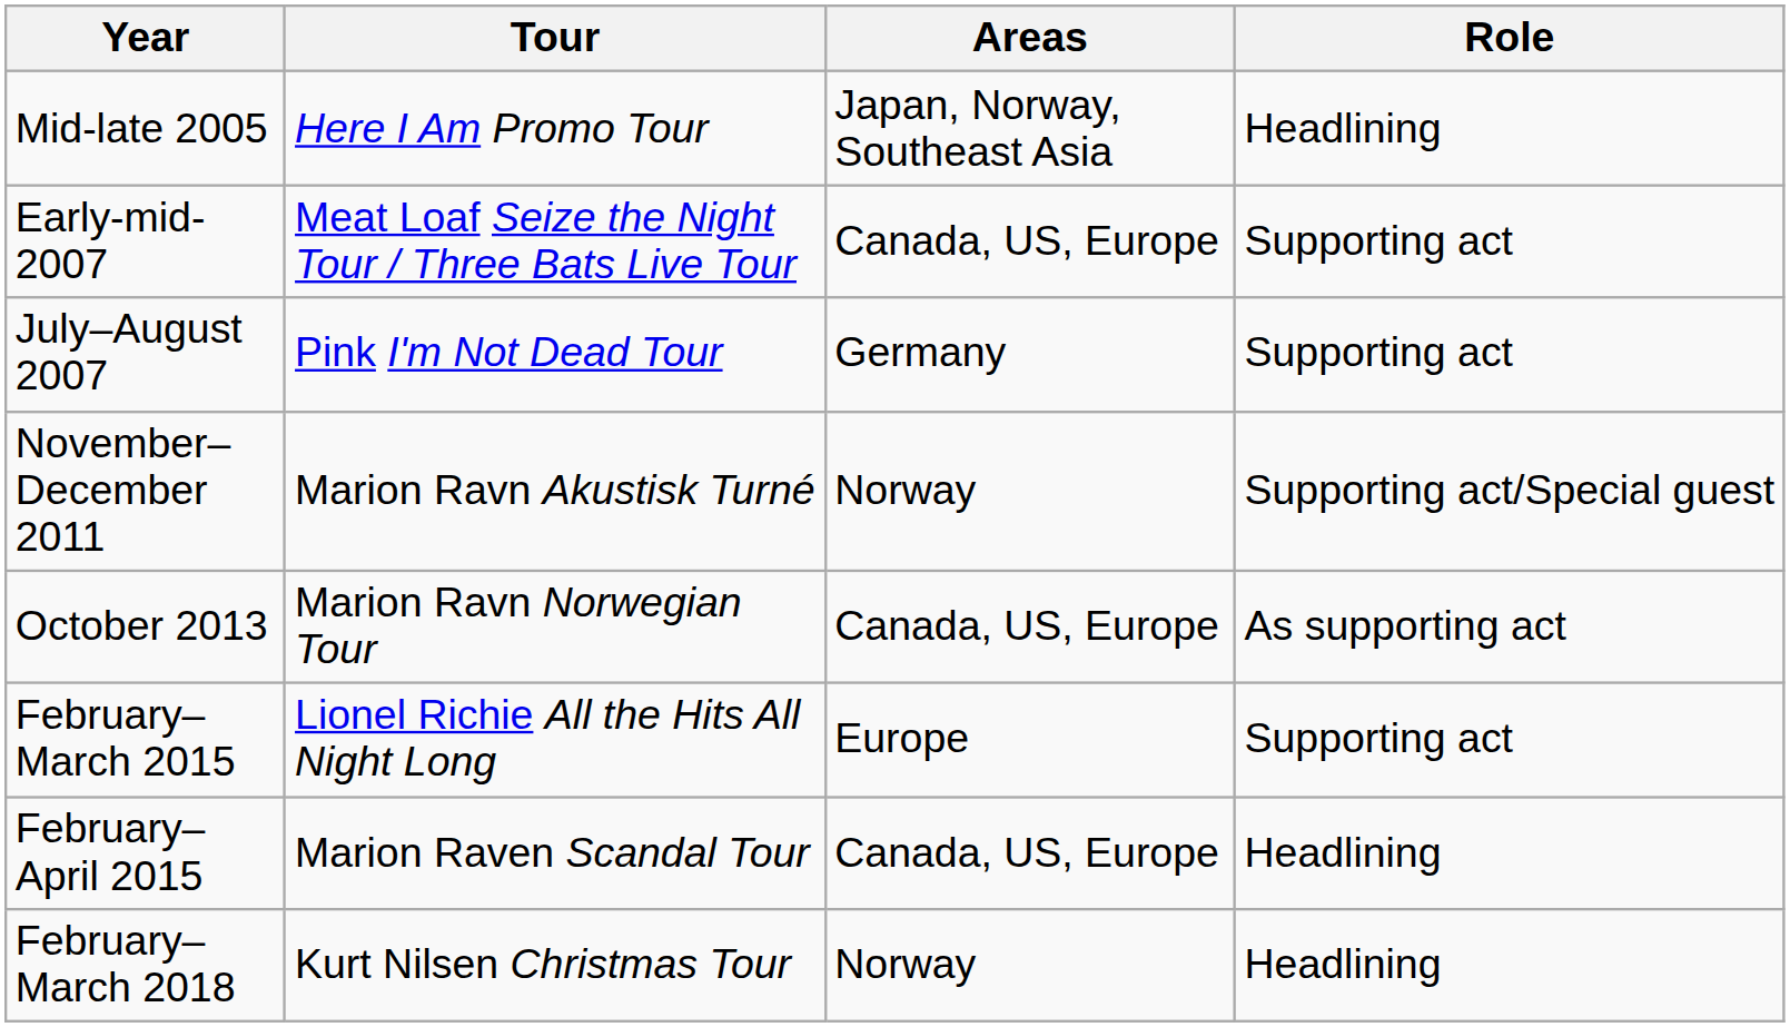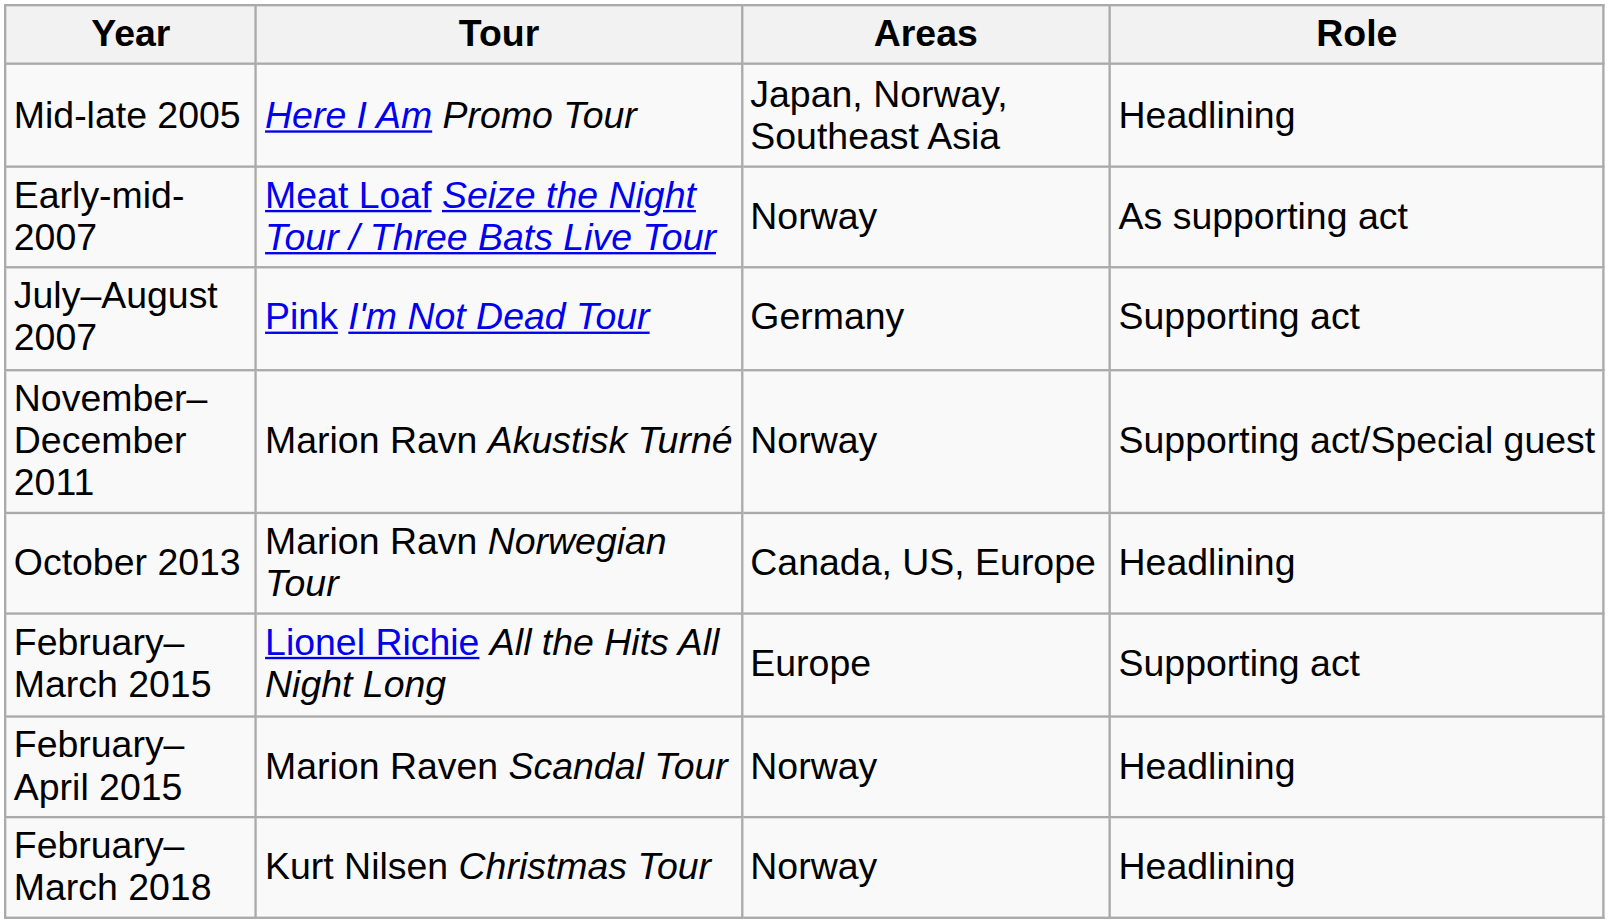Early-mid-2007 | Areas: Canada, US, Europe -> Norway
Early-mid-2007 | Role: Supporting act -> As supporting act
October 2013 | Role: As supporting act -> Headlining
February–April 2015 | Areas: Canada, US, Europe -> Norway
